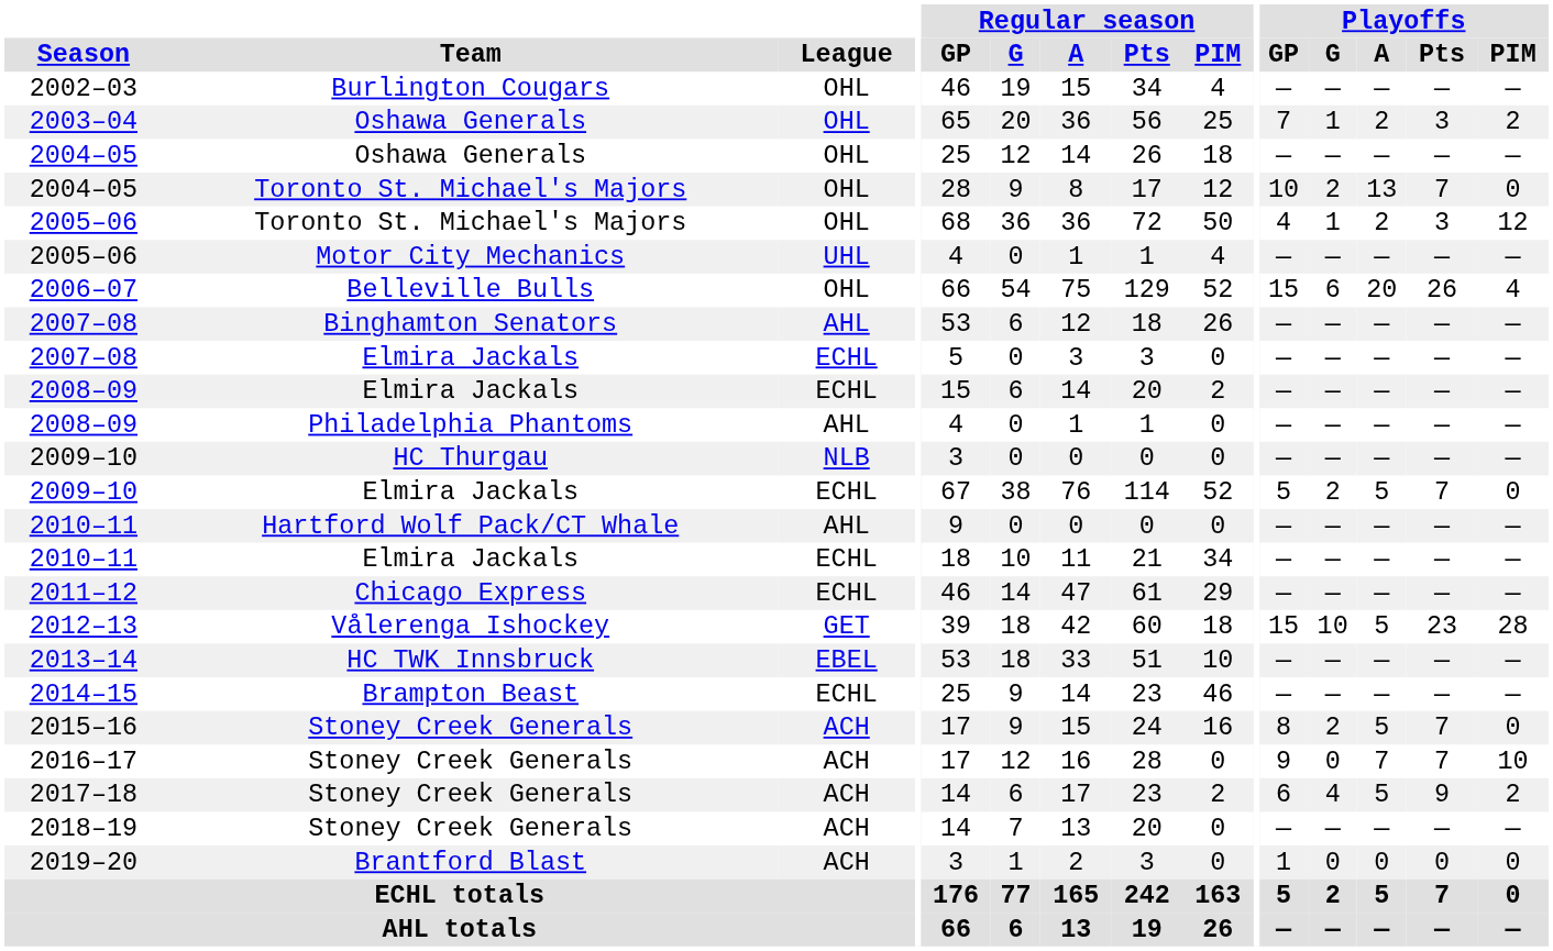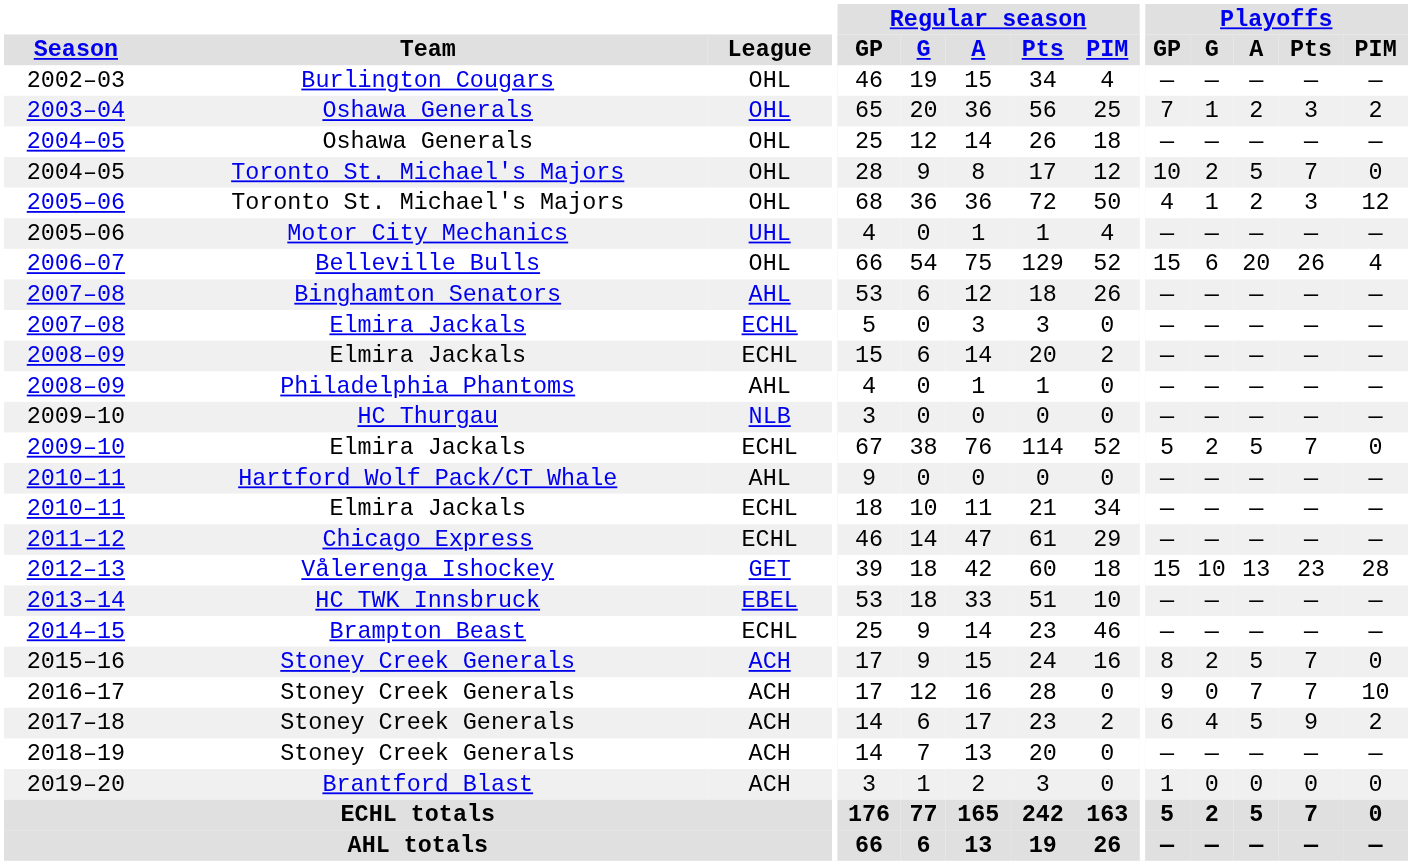2004–05 / Toronto St. Michael's Majors | Playoffs / A: 13 -> 5
2012–13 | Playoffs / A: 5 -> 13
